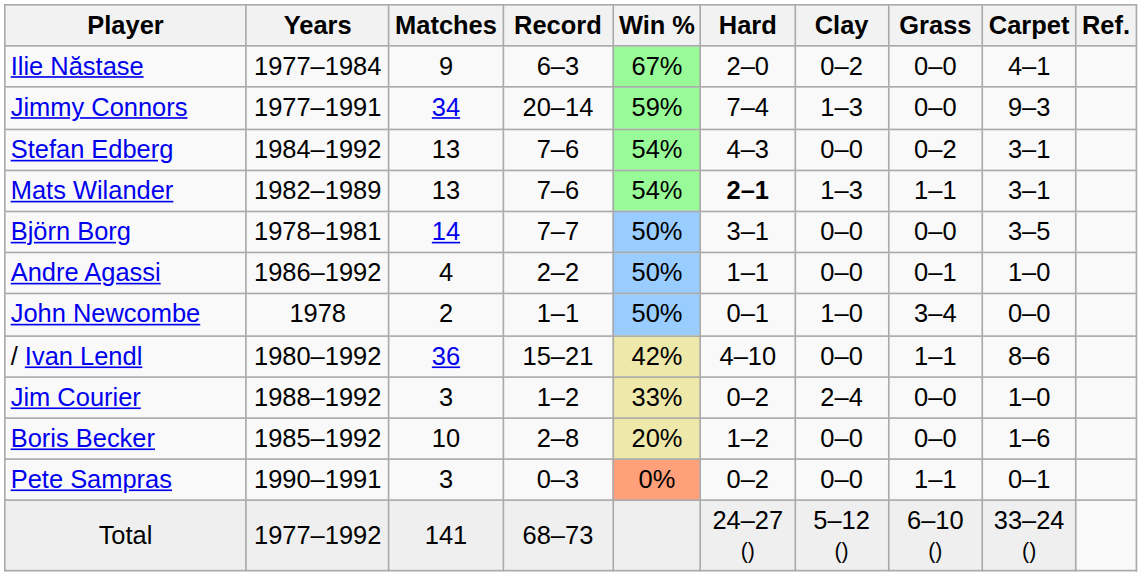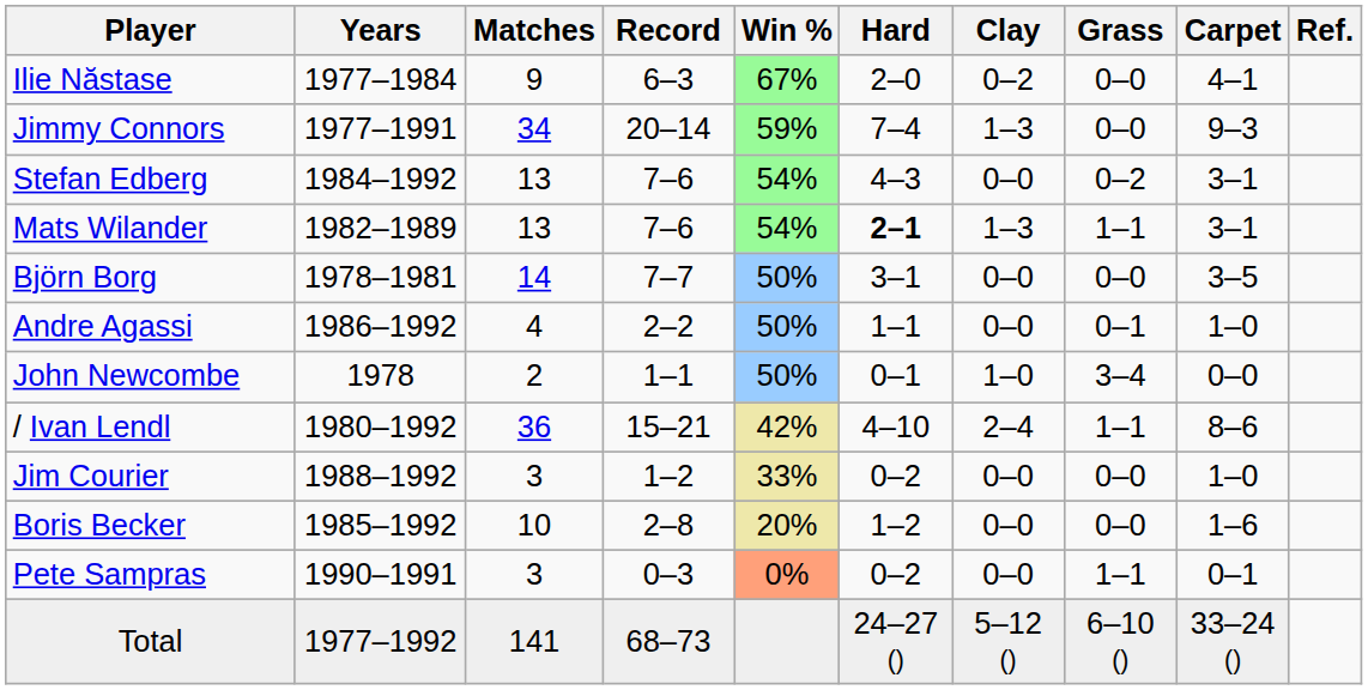/ Ivan Lendl | Clay: 0–0 -> 2–4
Jim Courier | Clay: 2–4 -> 0–0
